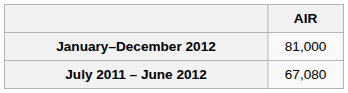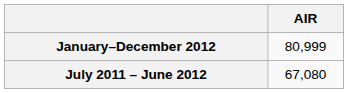January–December 2012 | AIR: 81,000 -> 80,999
